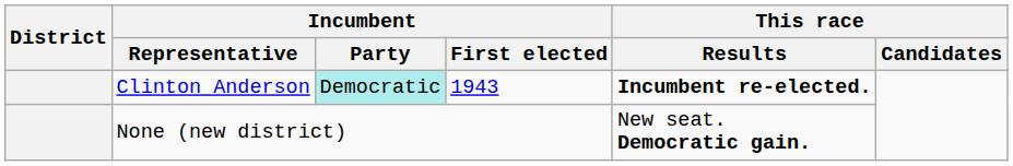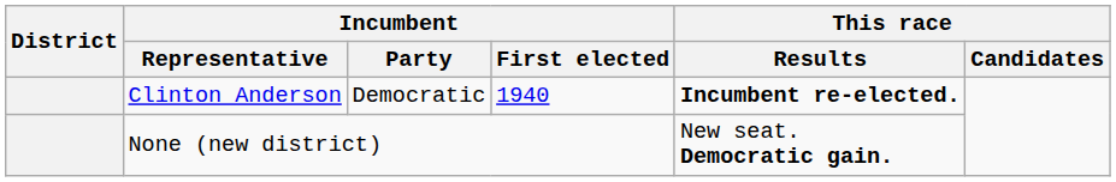Clinton Anderson | Incumbent / Party: paleturquoise background -> no background
Clinton Anderson | Incumbent / First elected: 1943 -> 1940
